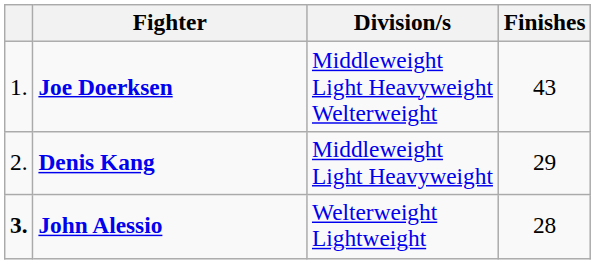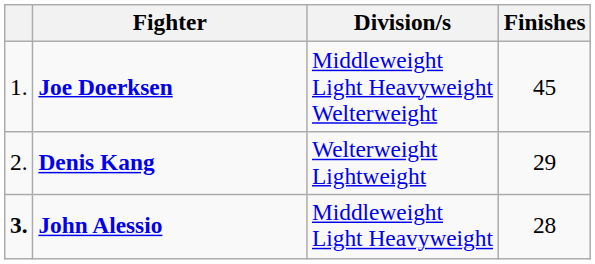Joe Doerksen | Finishes: 43 -> 45
Denis Kang | Division/s: Middleweight Light Heavyweight -> Welterweight Lightweight
John Alessio | Division/s: Welterweight Lightweight -> Middleweight Light Heavyweight
